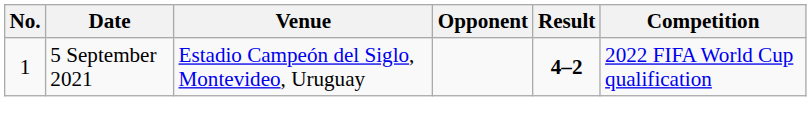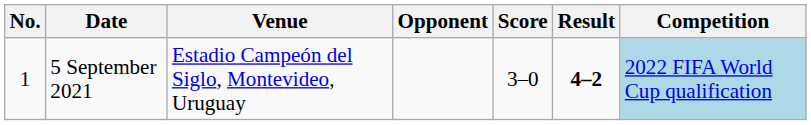+ column: Score | 3–0
5 September 2021 | Competition: no background -> lightblue background
